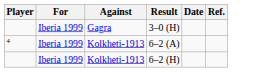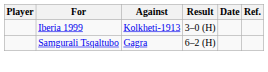3–0 (H) | Against: Gagra -> Kolkheti-1913
- row: 4 | Iberia 1999 | Kolkheti-1913 | 6–2 (A)
6–2 (H) | For: Iberia 1999 -> Samgurali Tsqaltubo
6–2 (H) | Against: Kolkheti-1913 -> Gagra
